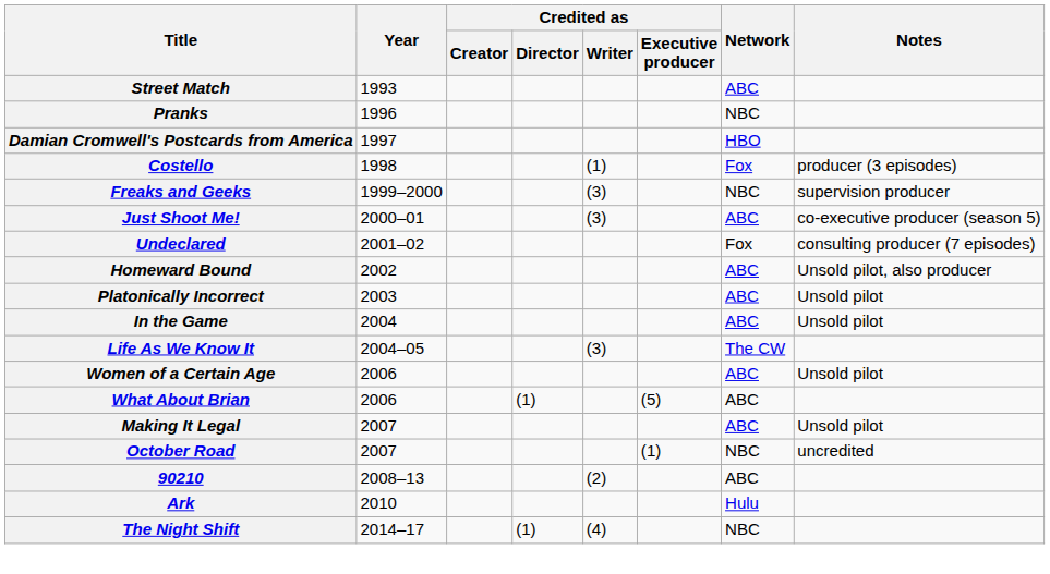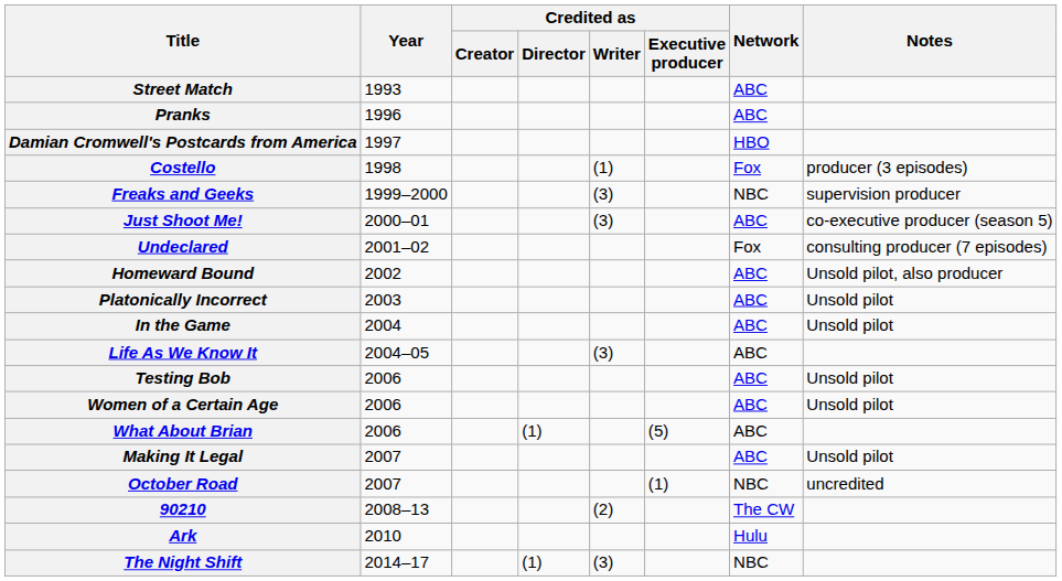Pranks | Network: NBC -> ABC
Life As We Know It | Network: The CW -> ABC
+ row: Testing Bob | 2006 | ABC | Unsold pilot
90210 | Network: ABC -> The CW
The Night Shift | Credited as / Writer: (4) -> (3)
